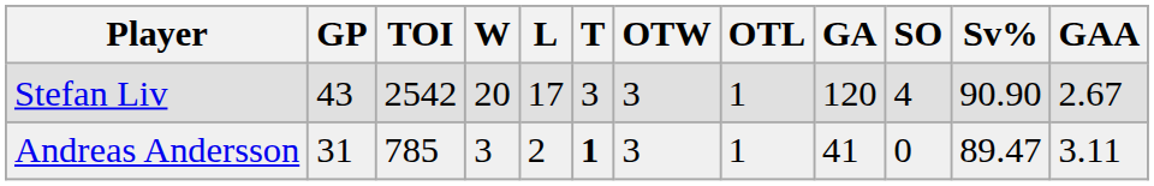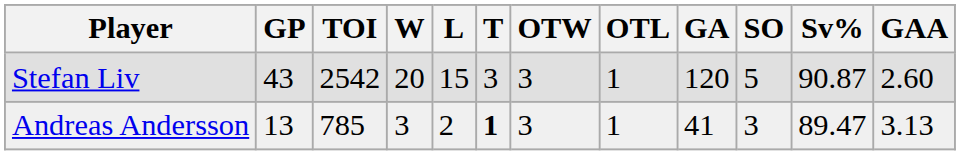Stefan Liv | L: 17 -> 15
Stefan Liv | SO: 4 -> 5
Stefan Liv | Sv%: 90.90 -> 90.87
Stefan Liv | GAA: 2.67 -> 2.60
Andreas Andersson | GP: 31 -> 13
Andreas Andersson | SO: 0 -> 3
Andreas Andersson | GAA: 3.11 -> 3.13
